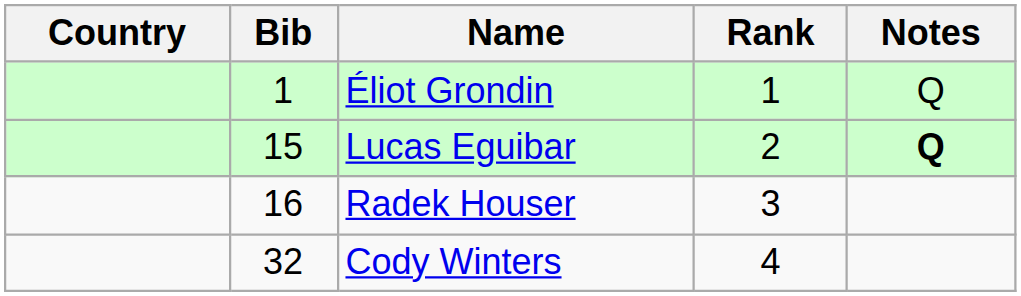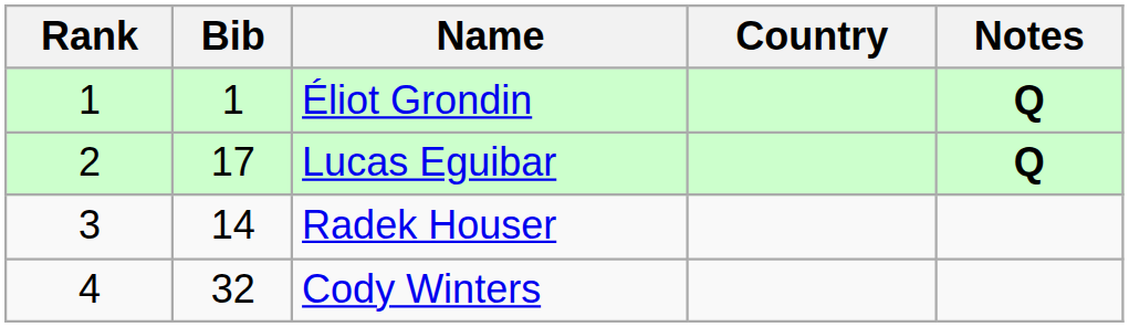columns swapped: Rank <-> Country
Éliot Grondin | Notes: normal -> bold
Lucas Eguibar | Bib: 15 -> 17
Radek Houser | Bib: 16 -> 14
